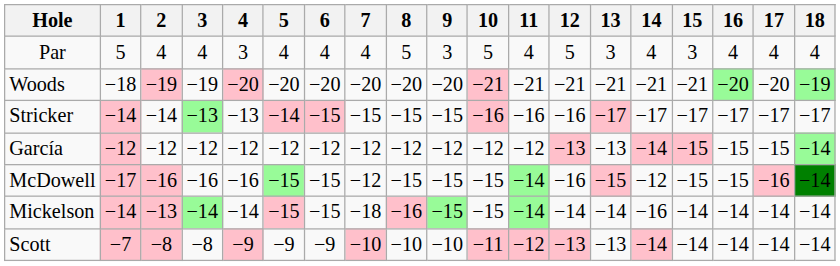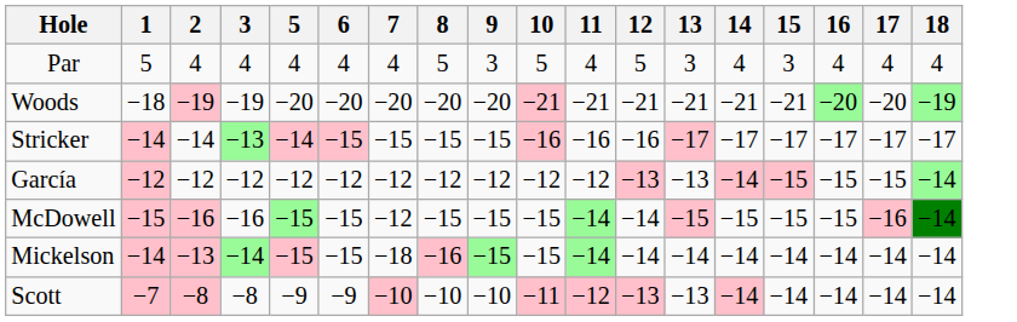- column: 4 | 3 | −20 | −13 | −12 | −16 | −14 | −9
McDowell | 1: −17 -> −15
McDowell | 12: −16 -> −14
McDowell | 14: −12 -> −15
Mickelson | 14: −16 -> −14
